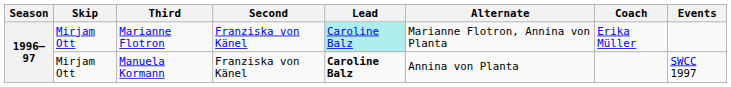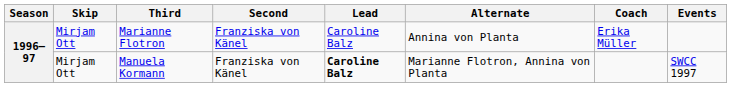Marianne Flotron | Lead: paleturquoise background -> no background
Marianne Flotron | Alternate: Marianne Flotron, Annina von Planta -> Annina von Planta
Manuela Kormann | Alternate: Annina von Planta -> Marianne Flotron, Annina von Planta
